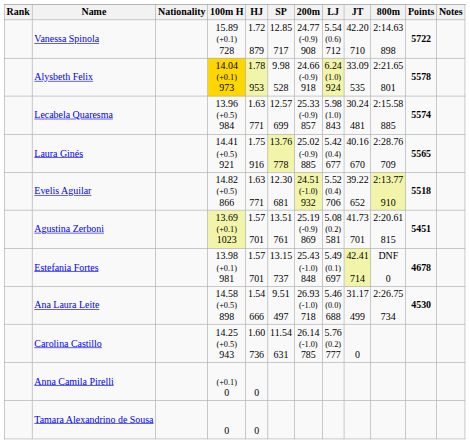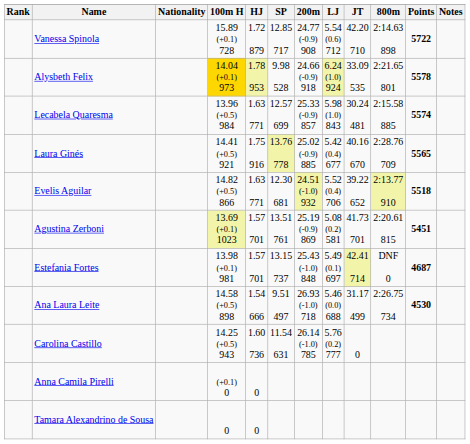Estefania Fortes | Points: 4678 -> 4687
